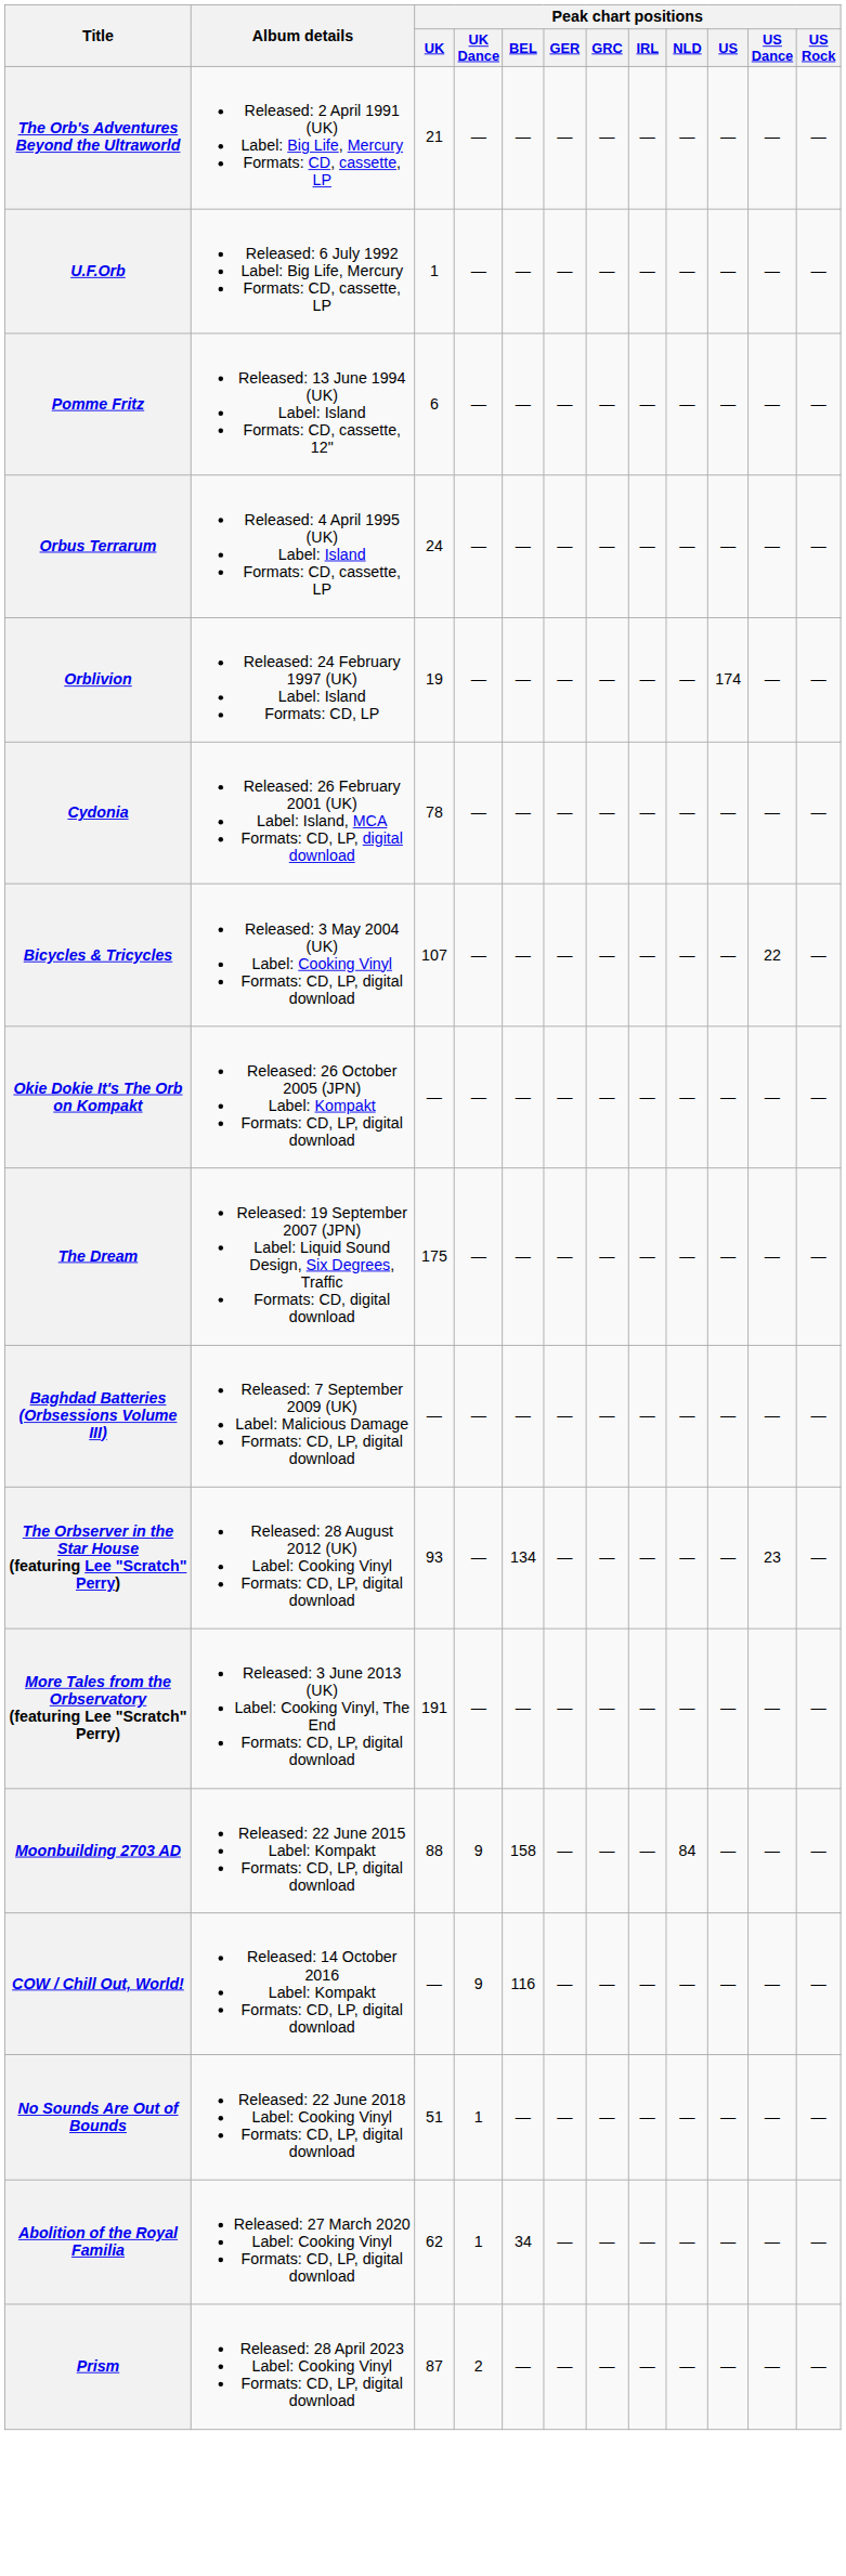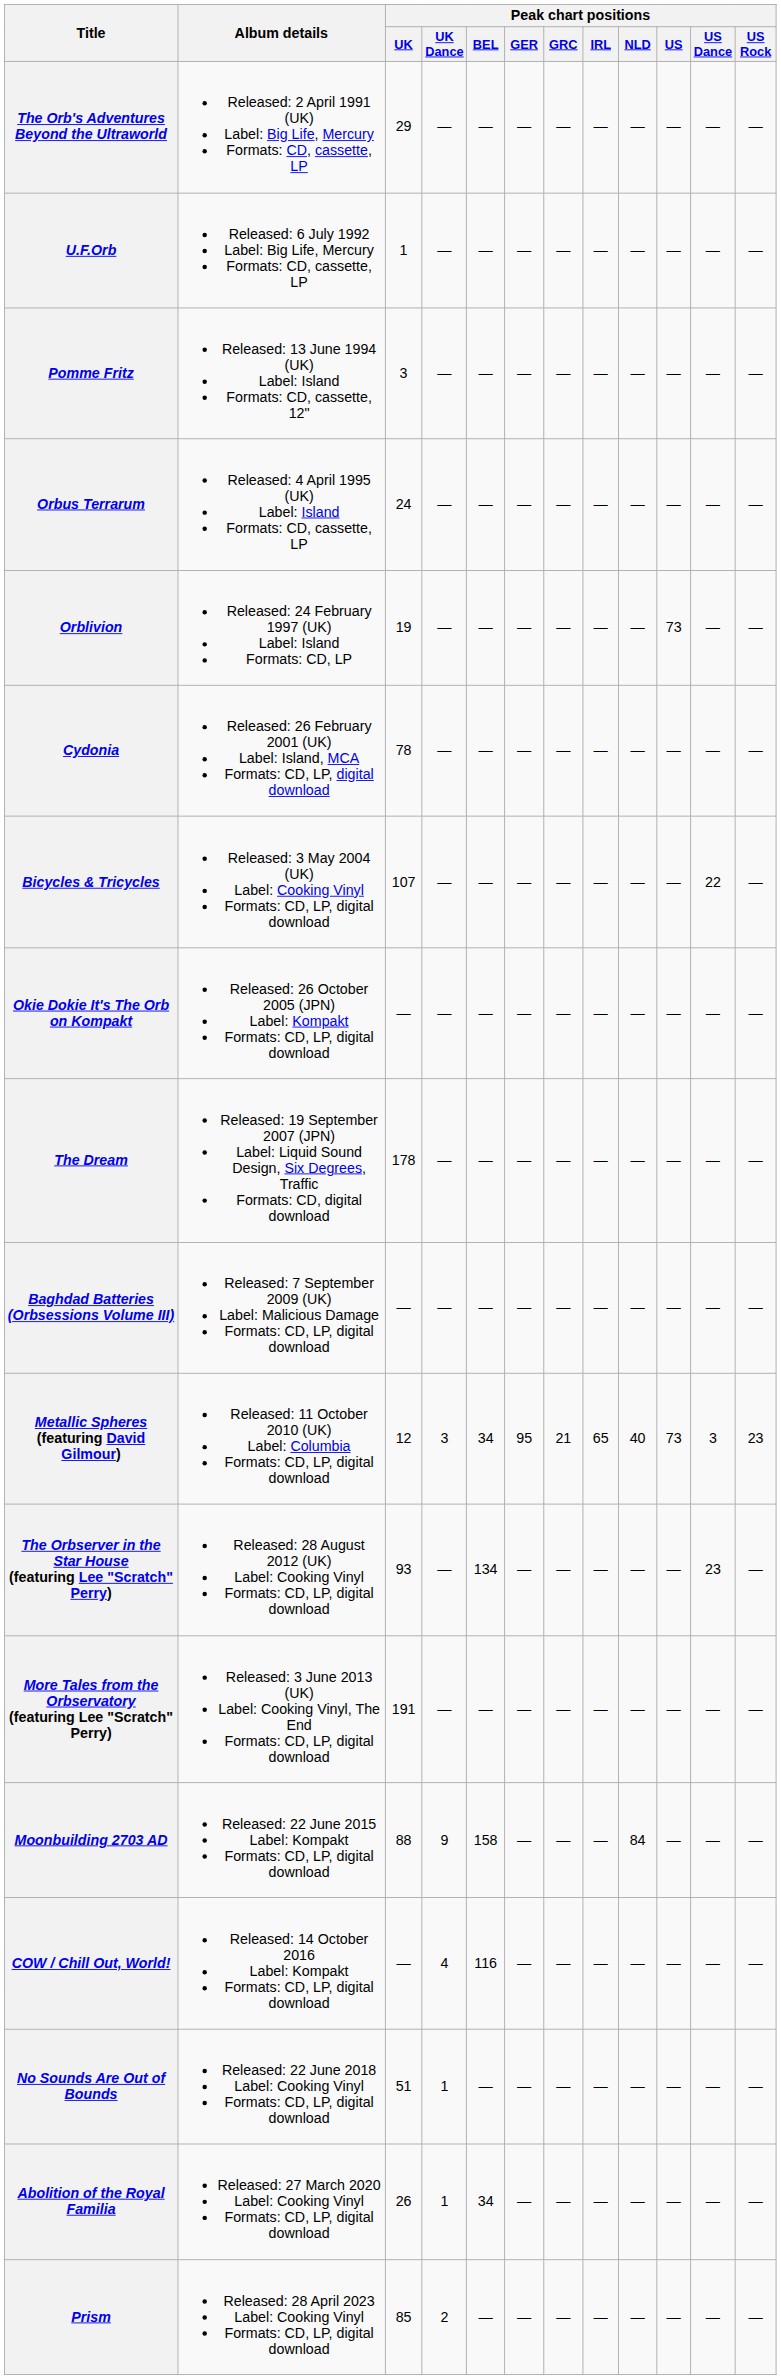The Orb's Adventures Beyond the Ultraworld | Peak chart positions / UK: 21 -> 29
Pomme Fritz | Peak chart positions / UK: 6 -> 3
Orblivion | Peak chart positions / US: 174 -> 73
The Dream | Peak chart positions / UK: 175 -> 178
+ row: Metallic Spheres (featuring David Gilmour) | Released: 11 October 2010 (UK) Label: Columbia Formats: CD, LP, digital download | 12 | 3 | 34 | 95 | 21 | 65 | 40 | 73 | 3 | 23
COW / Chill Out, World! | Peak chart positions / UK Dance: 9 -> 4
Abolition of the Royal Familia | Peak chart positions / UK: 62 -> 26
Prism | Peak chart positions / UK: 87 -> 85
